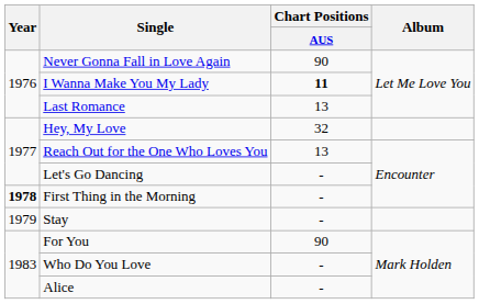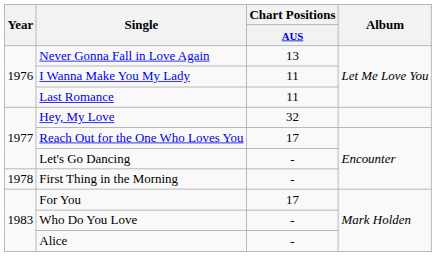Never Gonna Fall in Love Again | Chart Positions / AUS: 90 -> 13
I Wanna Make You My Lady | Chart Positions / AUS: bold -> normal
Last Romance | Chart Positions / AUS: 13 -> 11
Reach Out for the One Who Loves You | Chart Positions / AUS: 13 -> 17
First Thing in the Morning | Year: bold -> normal
- row: 1979 | Stay | -
For You | Chart Positions / AUS: 90 -> 17
